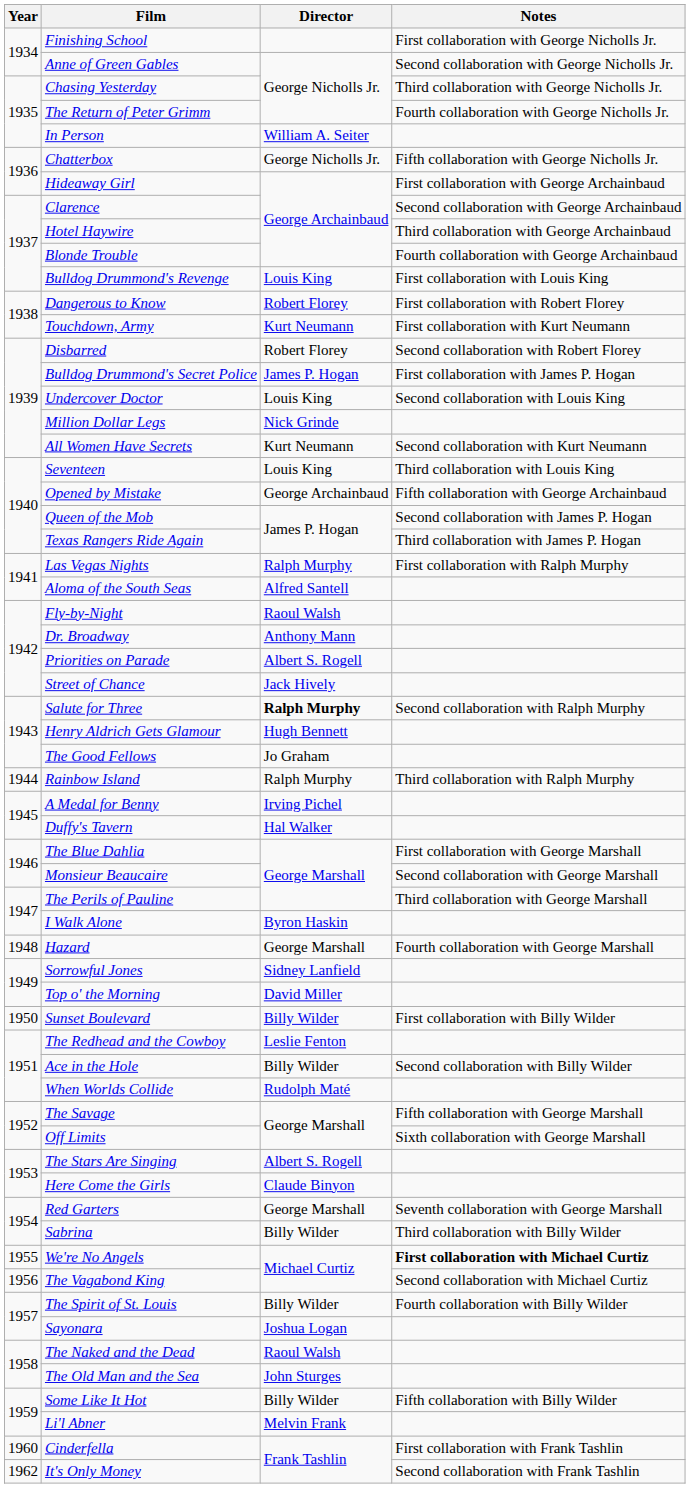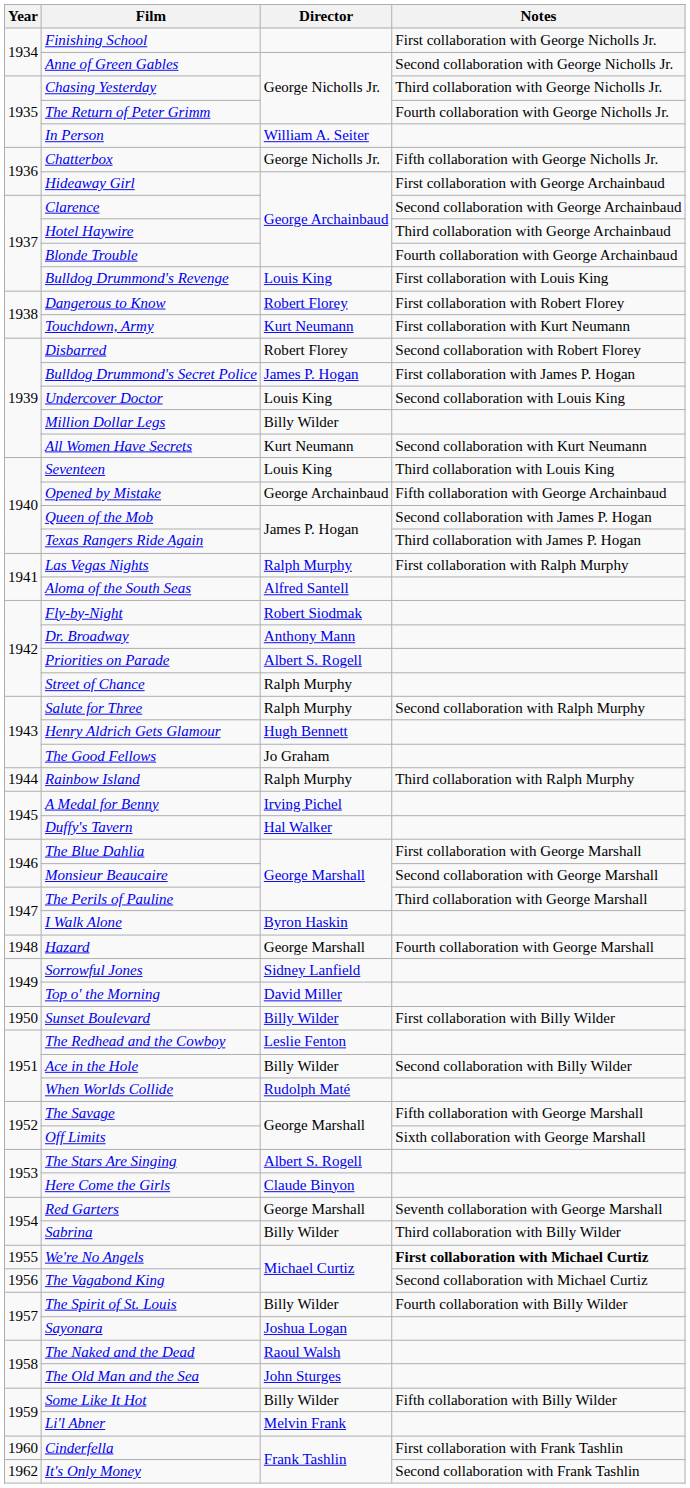Million Dollar Legs | Director: Nick Grinde -> Billy Wilder
Fly-by-Night | Director: Raoul Walsh -> Robert Siodmak
Street of Chance | Director: Jack Hively -> Ralph Murphy
Salute for Three | Director: bold -> normal
